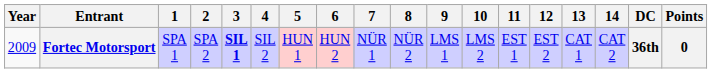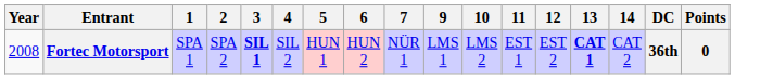- column: 8 | NÜR 2
Fortec Motorsport | Year: 2009 -> 2008
Fortec Motorsport | 13: normal -> bold
